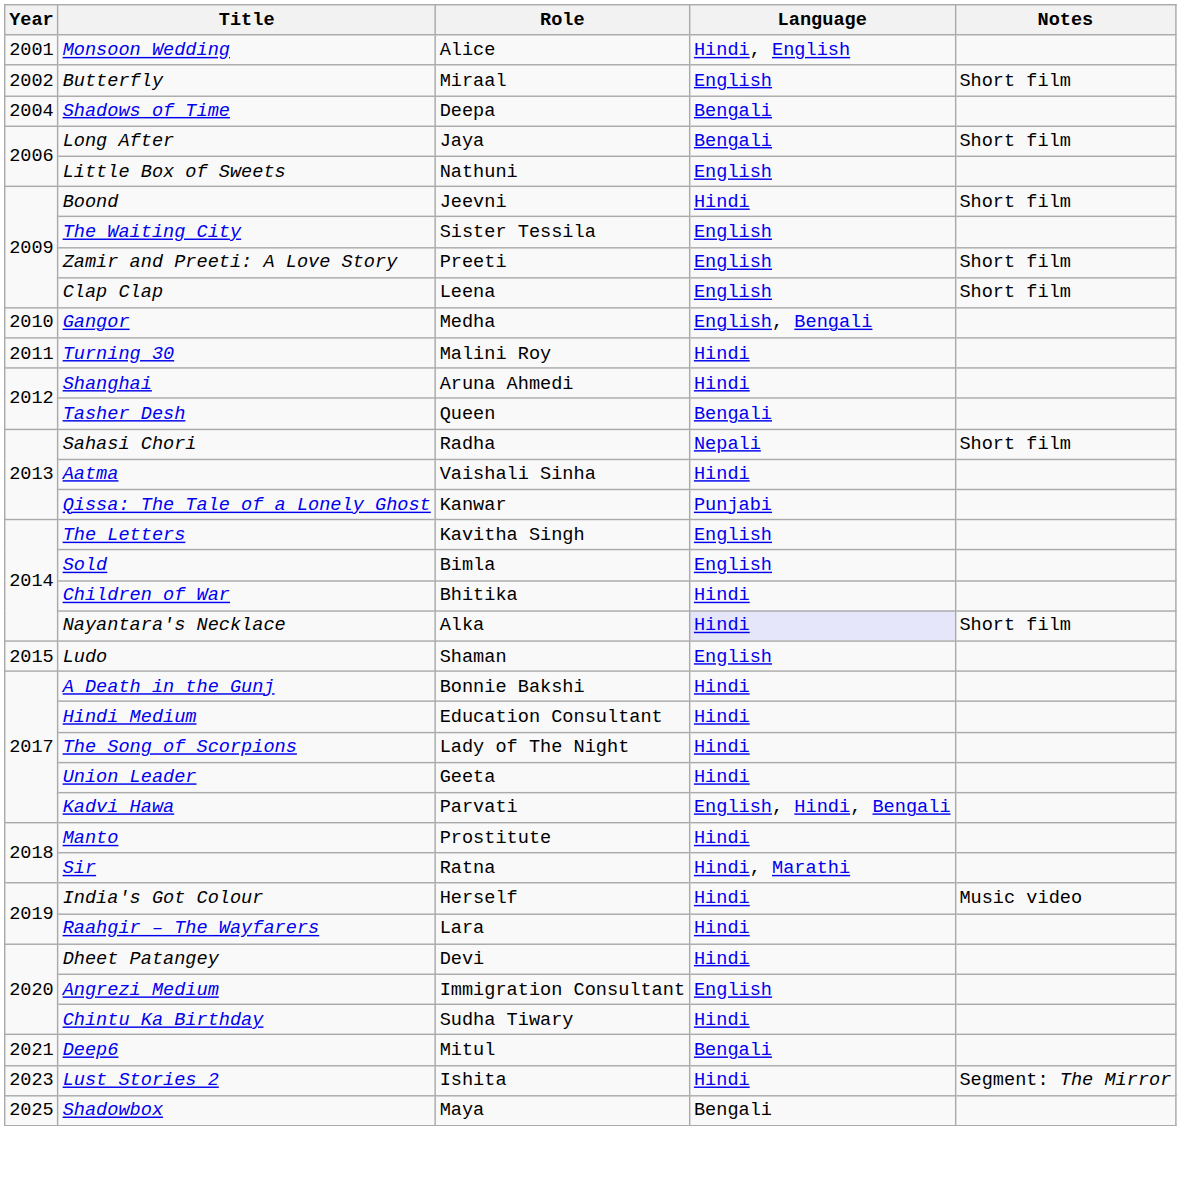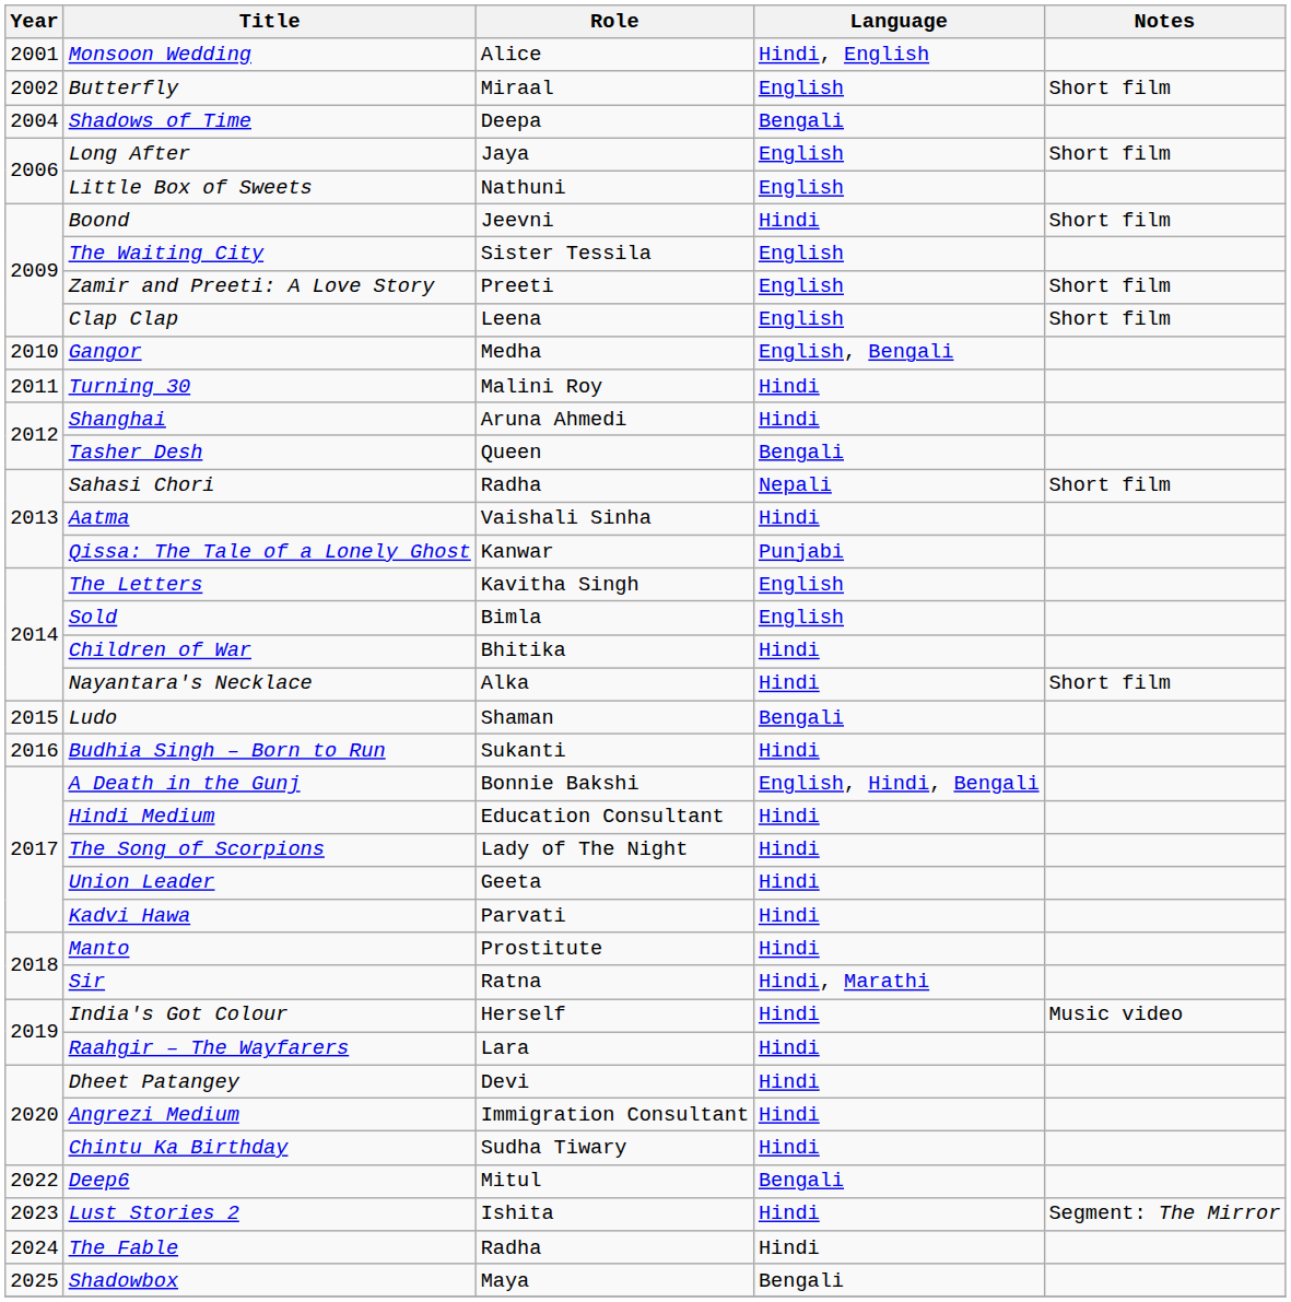Long After | Language: Bengali -> English
Nayantara's Necklace | Language: lavender background -> no background
Ludo | Language: English -> Bengali
+ row: 2016 | Budhia Singh – Born to Run | Sukanti | Hindi
A Death in the Gunj | Language: Hindi -> English, Hindi, Bengali
Kadvi Hawa | Language: English, Hindi, Bengali -> Hindi
Angrezi Medium | Language: English -> Hindi
Deep6 | Year: 2021 -> 2022
+ row: 2024 | The Fable | Radha | Hindi
